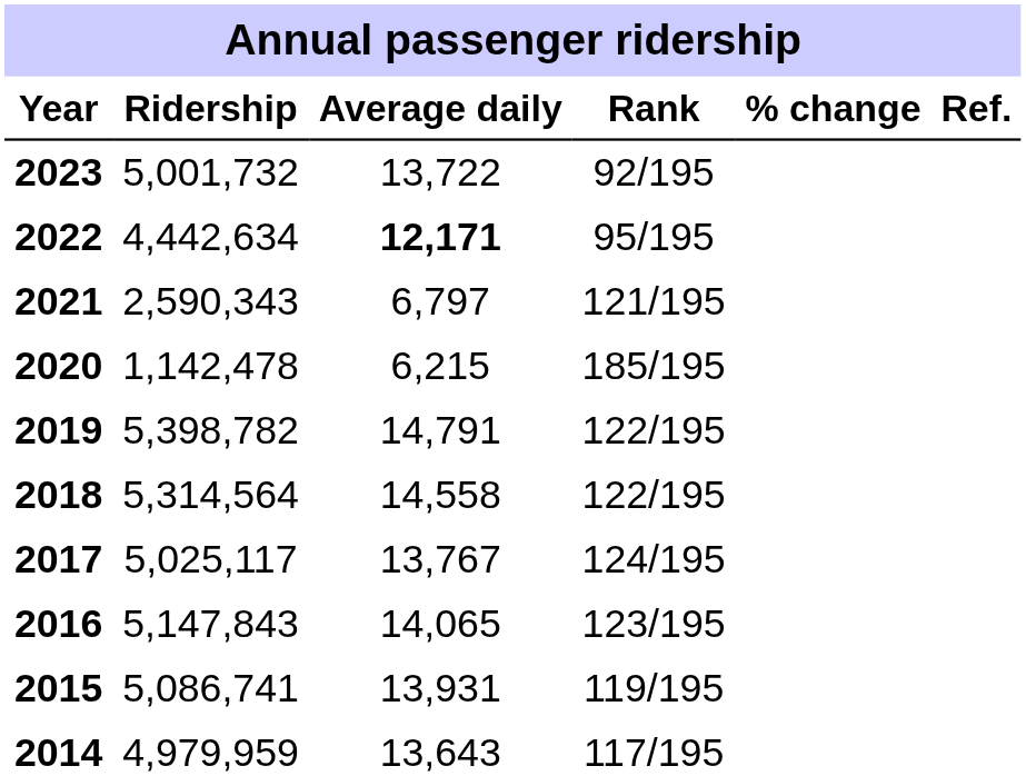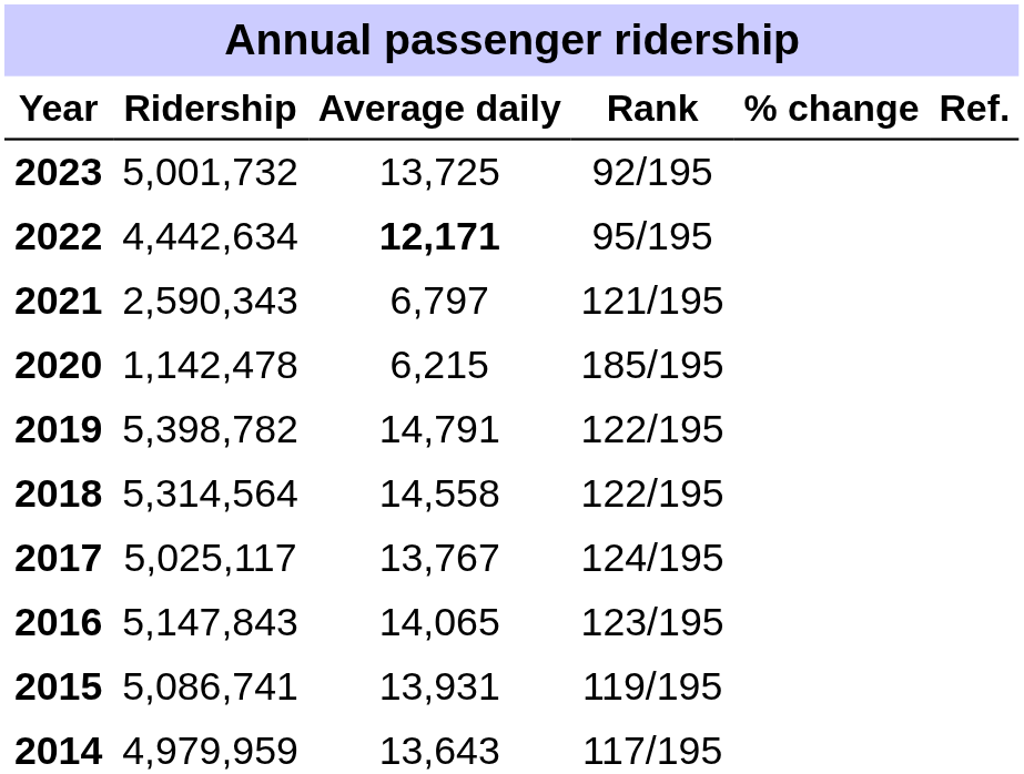2023 | Average daily: 13,722 -> 13,725
